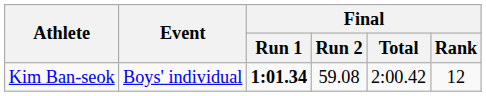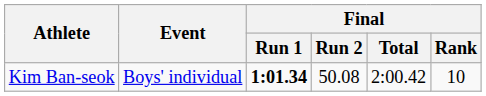Kim Ban-seok | Final / Run 2: 59.08 -> 50.08
Kim Ban-seok | Final / Rank: 12 -> 10
